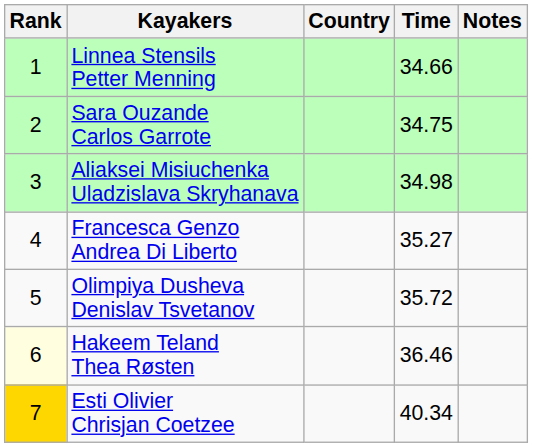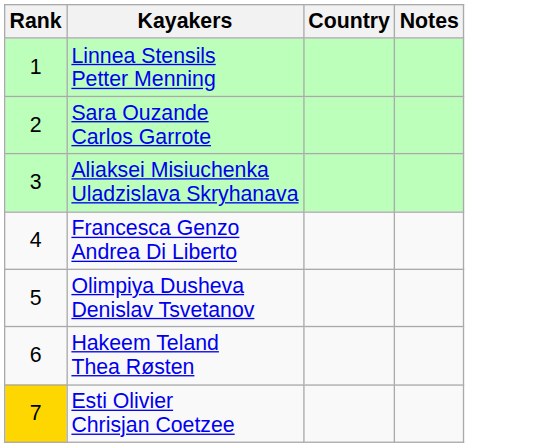- column: Time | 34.66 | 34.75 | 34.98 | 35.27 | 35.72 | 36.46 | 40.34
Hakeem Teland Thea Røsten | Rank: lightyellow background -> no background
